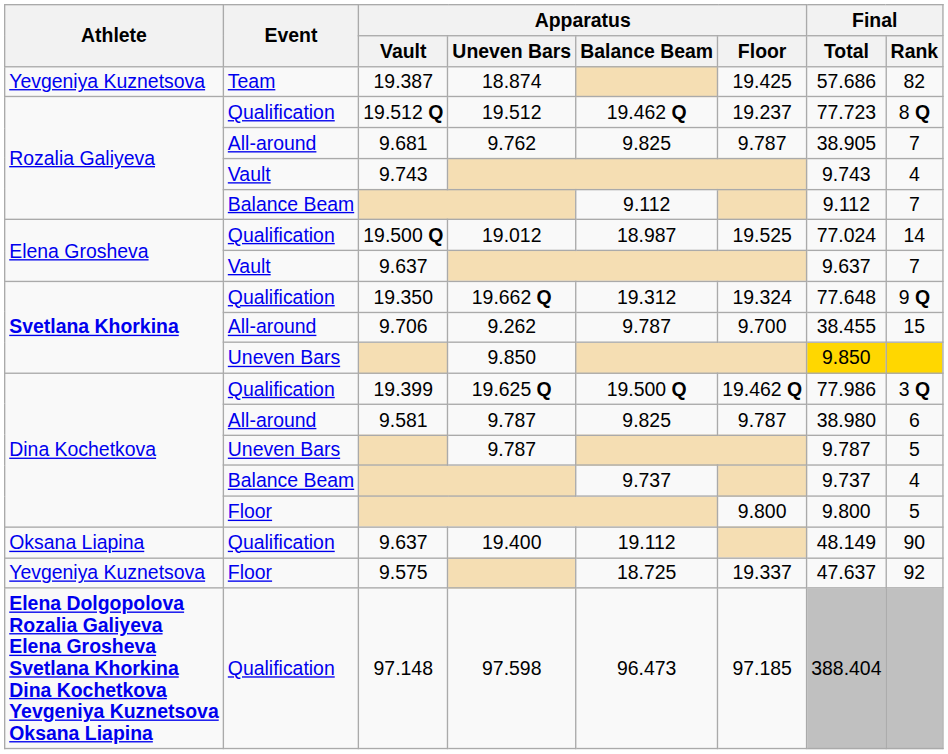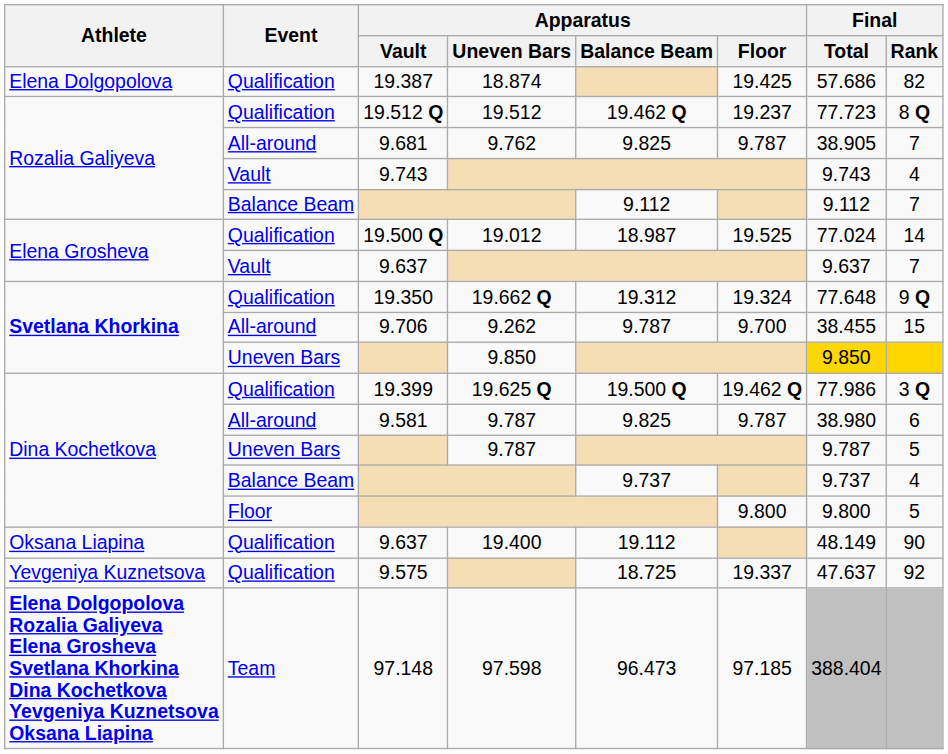19.387 | Athlete: Yevgeniya Kuznetsova -> Elena Dolgopolova
19.387 | Event: Team -> Qualification
9.575 | Event: Floor -> Qualification
97.148 | Event: Qualification -> Team
